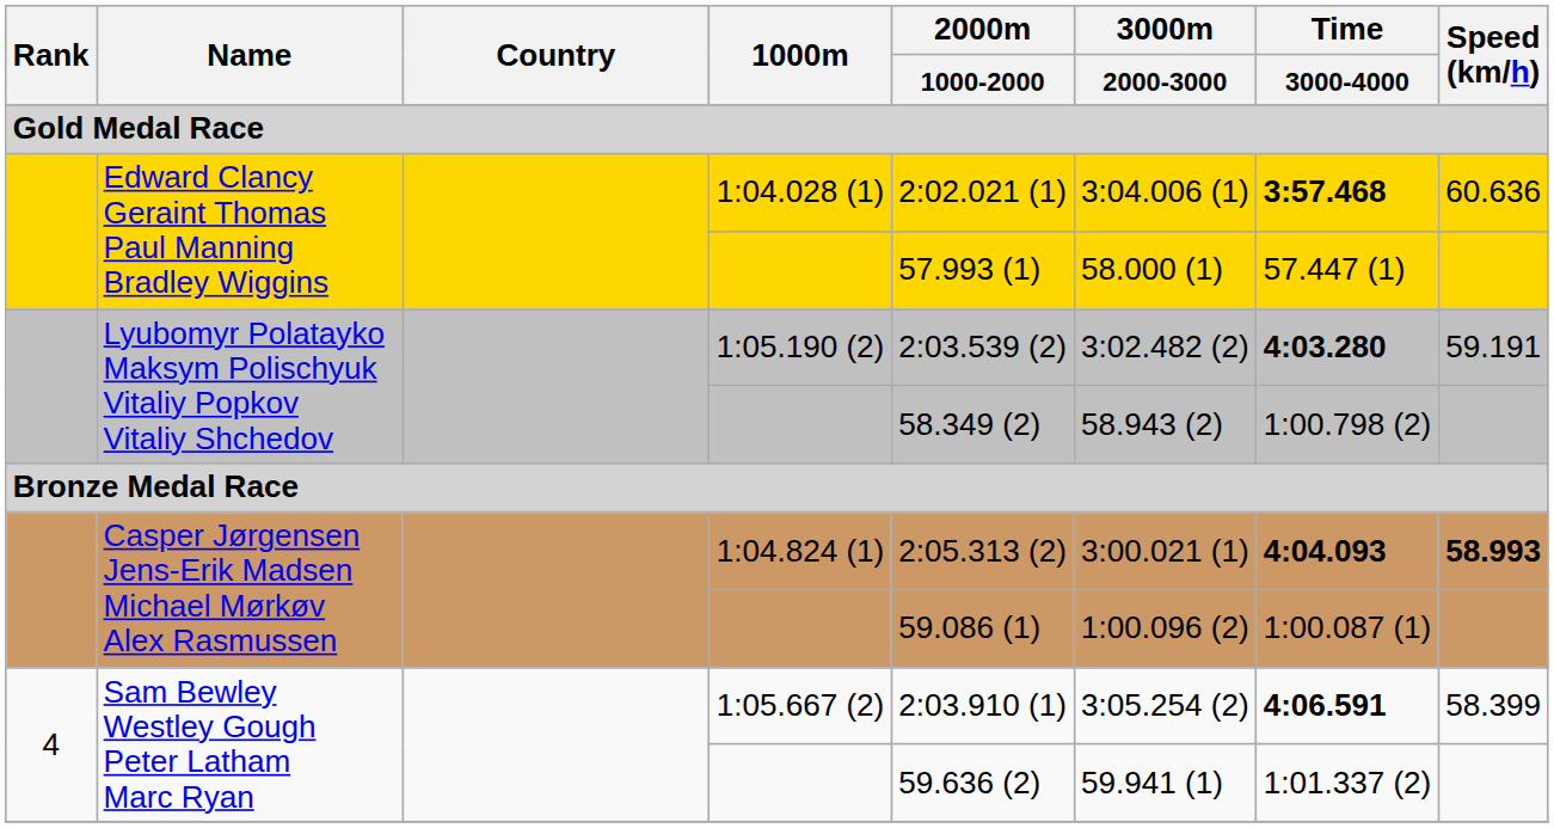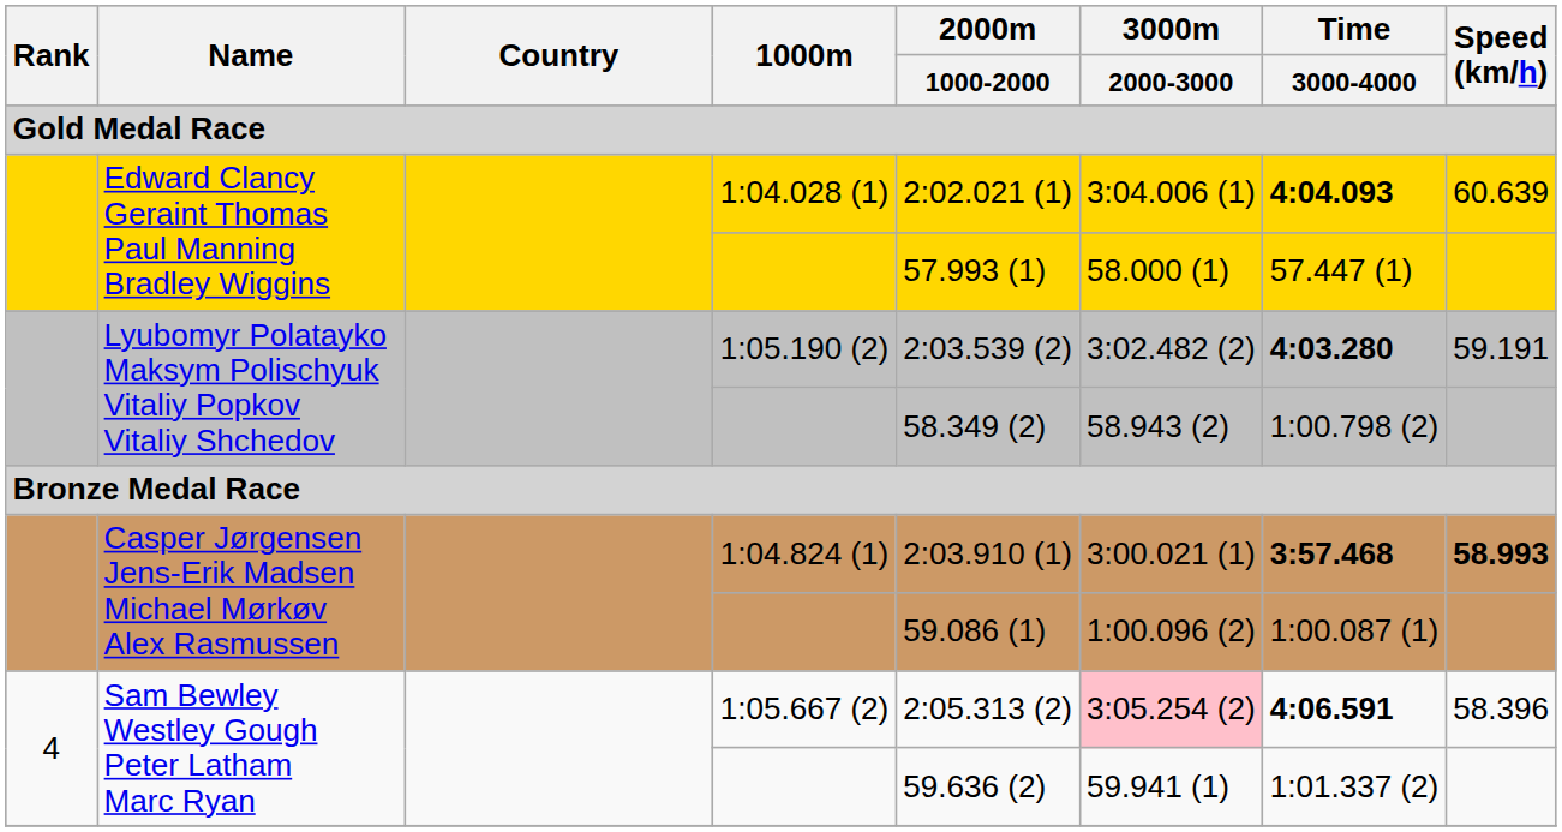1:04.028 (1) | Time / 3000-4000: 3:57.468 -> 4:04.093
1:04.028 (1) | Speed (km/h): 60.636 -> 60.639
1:04.824 (1) | 2000m / 1000-2000: 2:05.313 (2) -> 2:03.910 (1)
1:04.824 (1) | Time / 3000-4000: 4:04.093 -> 3:57.468
1:05.667 (2) | 2000m / 1000-2000: 2:03.910 (1) -> 2:05.313 (2)
1:05.667 (2) | 3000m / 2000-3000: no background -> pink background
1:05.667 (2) | Speed (km/h): 58.399 -> 58.396
